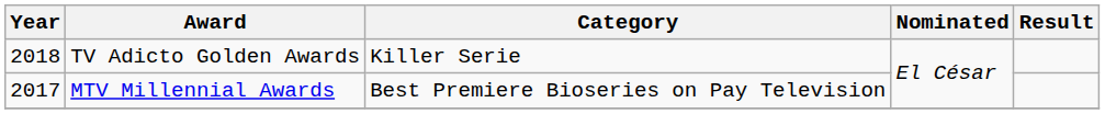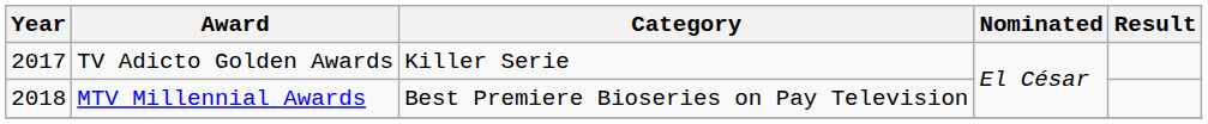TV Adicto Golden Awards | Year: 2018 -> 2017
MTV Millennial Awards | Year: 2017 -> 2018
